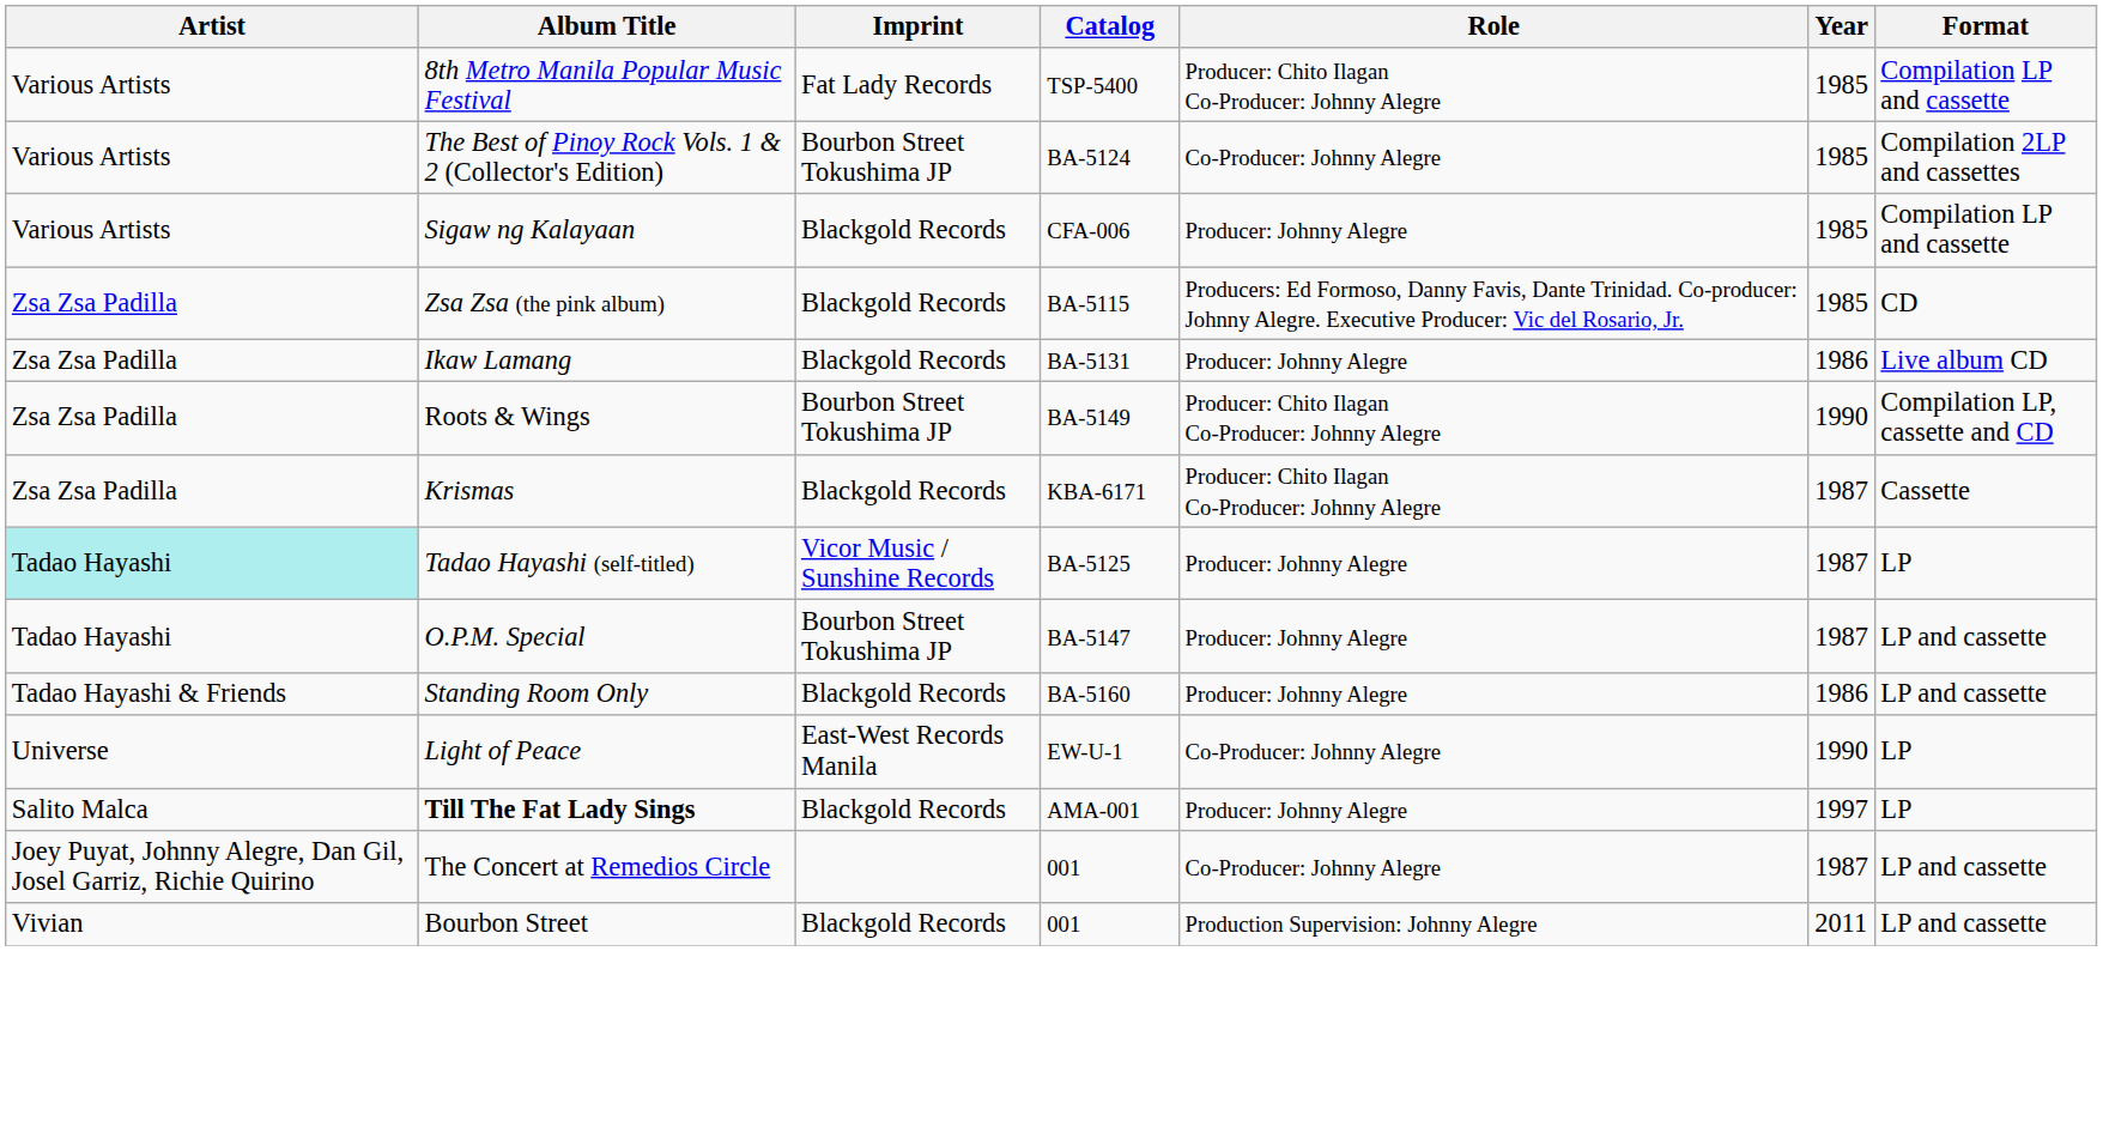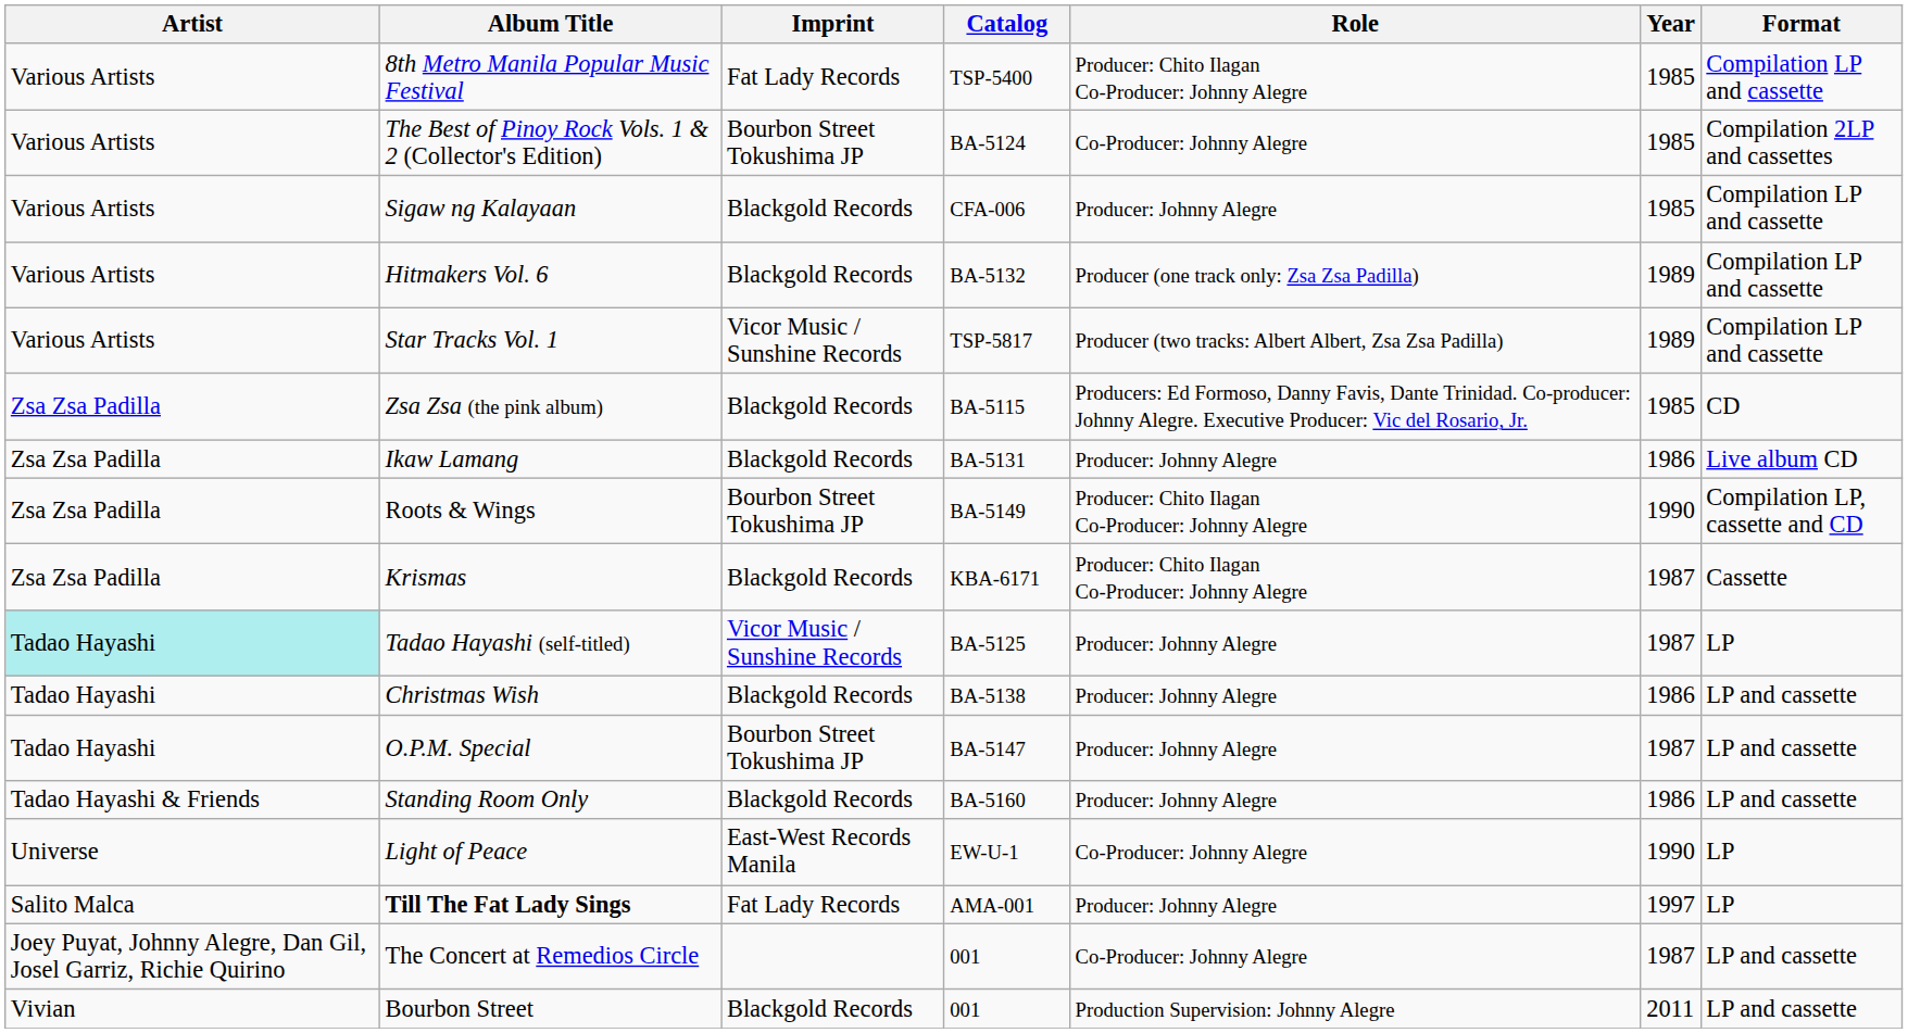+ row: Various Artists | Hitmakers Vol. 6 | Blackgold Records | BA-5132 | Producer (one track only: Zsa Zsa Padilla) | 1989 | Compilation LP and cassette
+ row: Various Artists | Star Tracks Vol. 1 | Vicor Music / Sunshine Records | TSP-5817 | Producer (two tracks: Albert Albert, Zsa Zsa Padilla) | 1989 | Compilation LP and cassette
+ row: Tadao Hayashi | Christmas Wish | Blackgold Records | BA-5138 | Producer: Johnny Alegre | 1986 | LP and cassette
Till The Fat Lady Sings | Imprint: Blackgold Records -> Fat Lady Records
